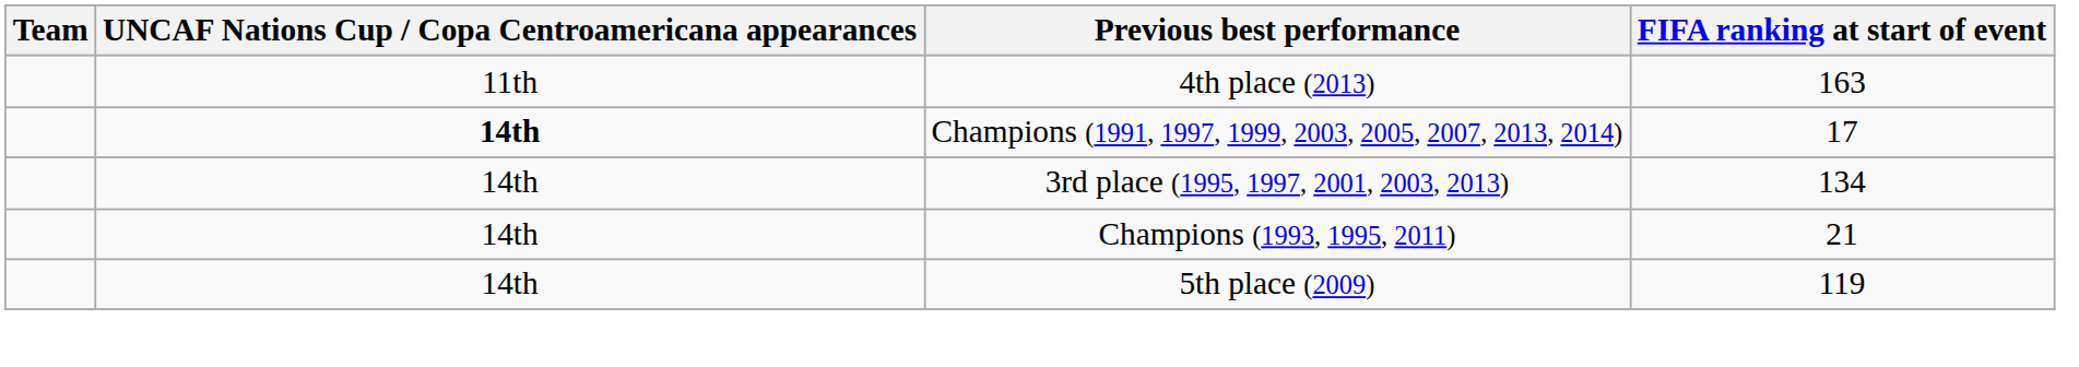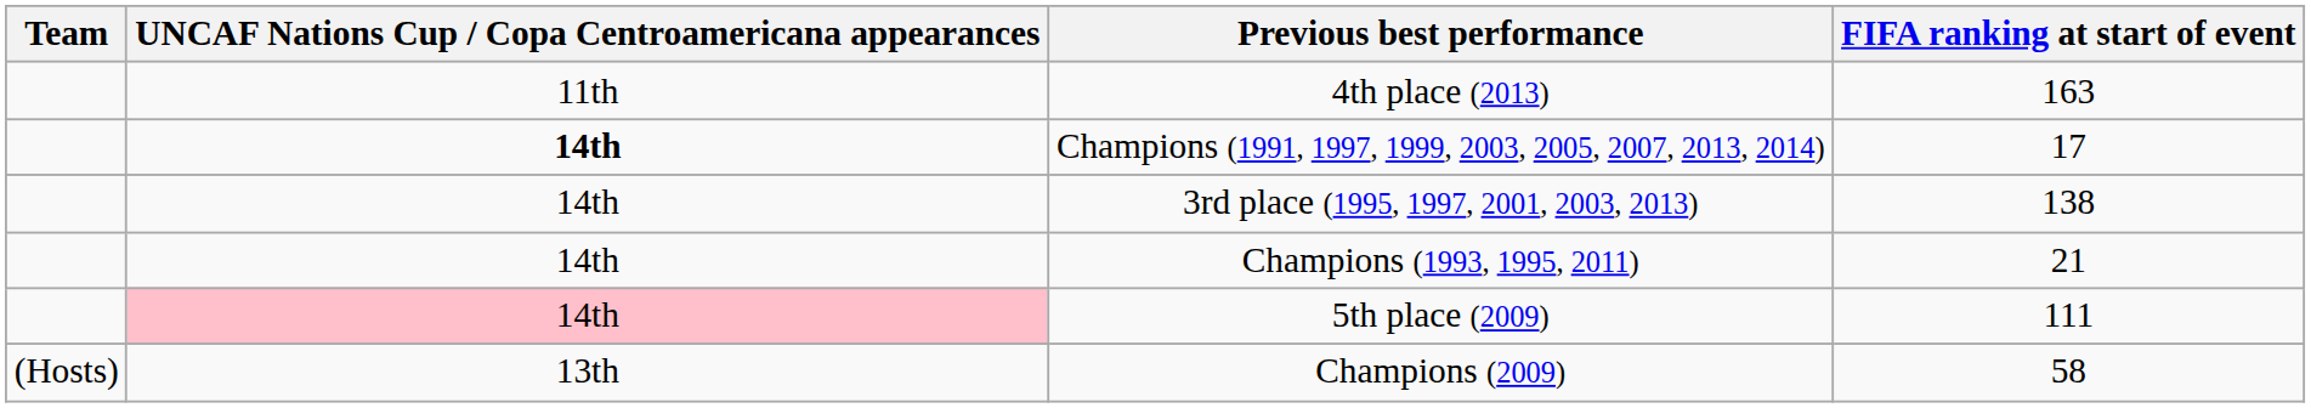3rd place (1995, 1997, 2001, 2003, 2013) | FIFA ranking at start of event: 134 -> 138
5th place (2009) | UNCAF Nations Cup / Copa Centroamericana appearances: no background -> pink background
5th place (2009) | FIFA ranking at start of event: 119 -> 111
+ row: (Hosts) | 13th | Champions (2009) | 58
